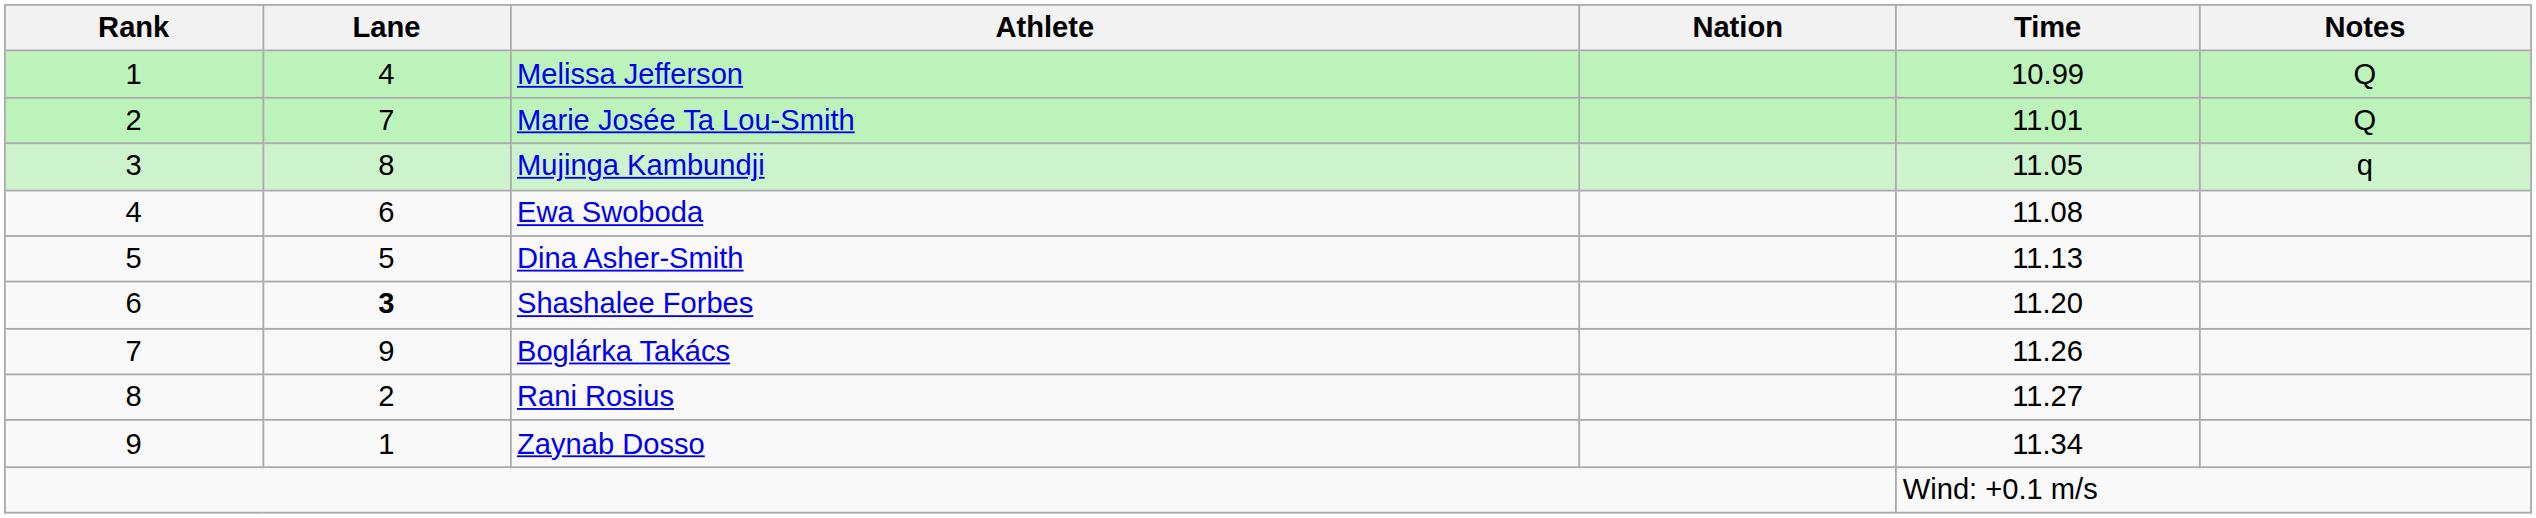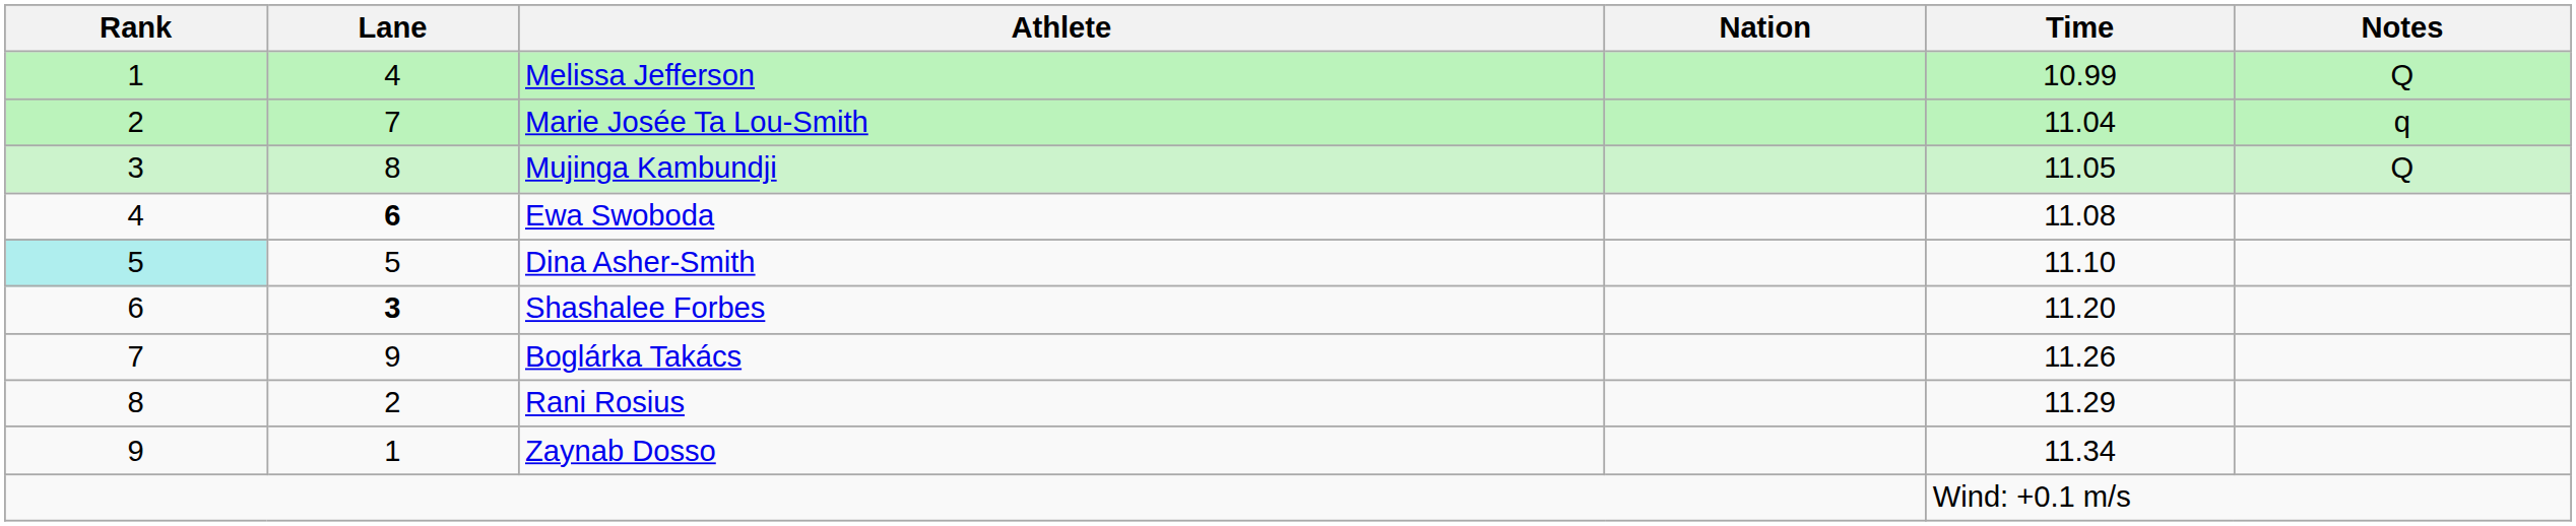Marie Josée Ta Lou-Smith | Time: 11.01 -> 11.04
Marie Josée Ta Lou-Smith | Notes: Q -> q
Mujinga Kambundji | Notes: q -> Q
Ewa Swoboda | Lane: normal -> bold
Dina Asher-Smith | Rank: no background -> paleturquoise background
Dina Asher-Smith | Time: 11.13 -> 11.10
Rani Rosius | Time: 11.27 -> 11.29
